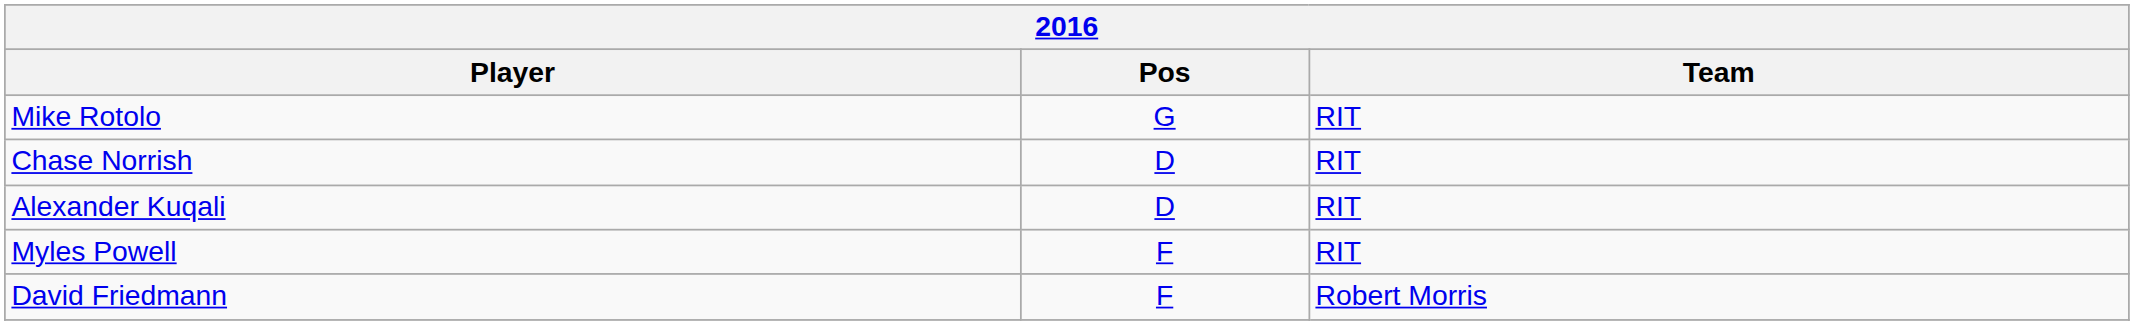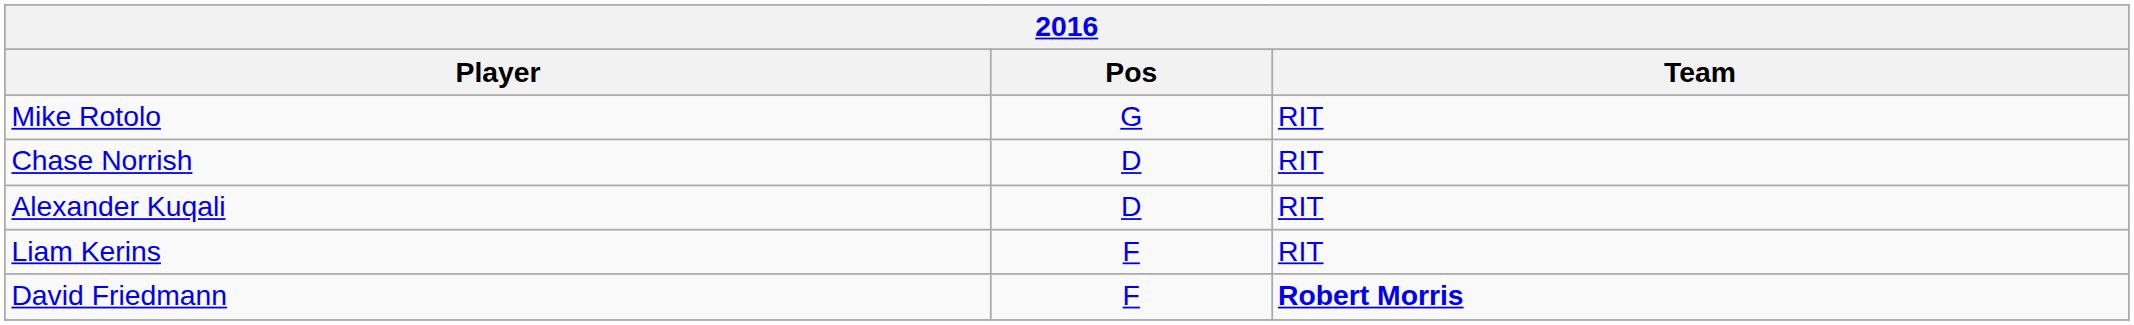- row: Myles Powell | F | RIT
+ row: Liam Kerins | F | RIT
David Friedmann | Team: normal -> bold
